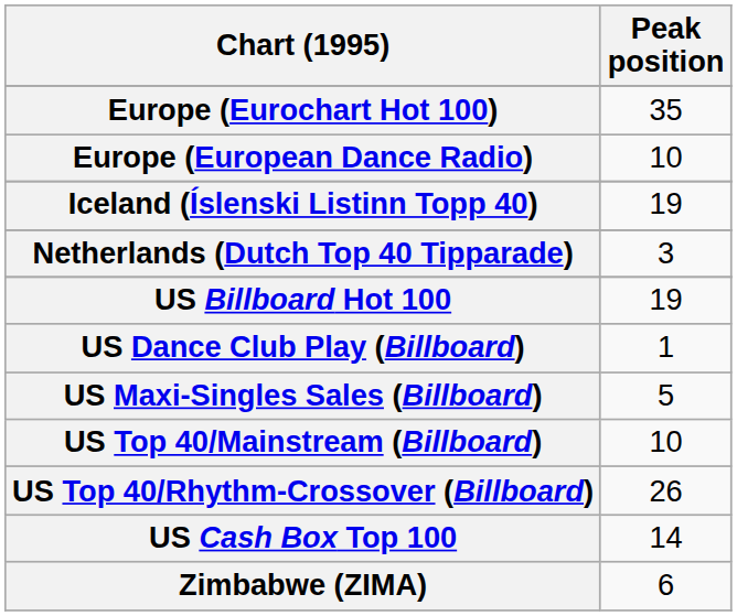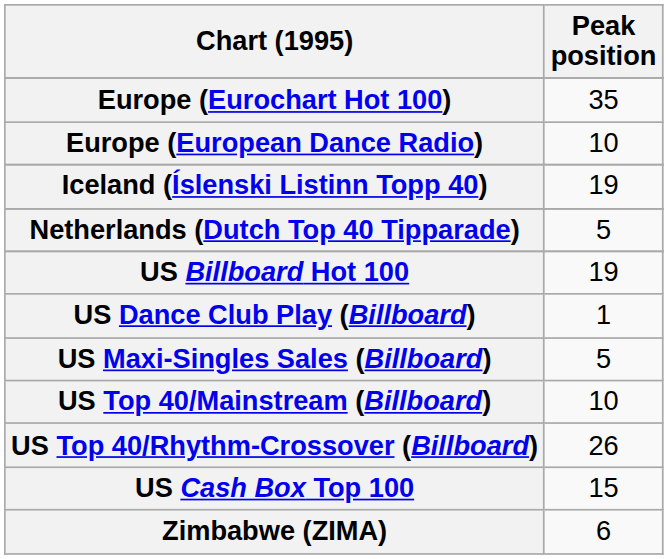Netherlands (Dutch Top 40 Tipparade) | Peak position: 3 -> 5
US Cash Box Top 100 | Peak position: 14 -> 15
